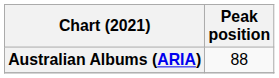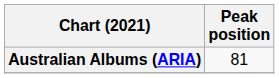Australian Albums (ARIA) | Peak position: 88 -> 81
